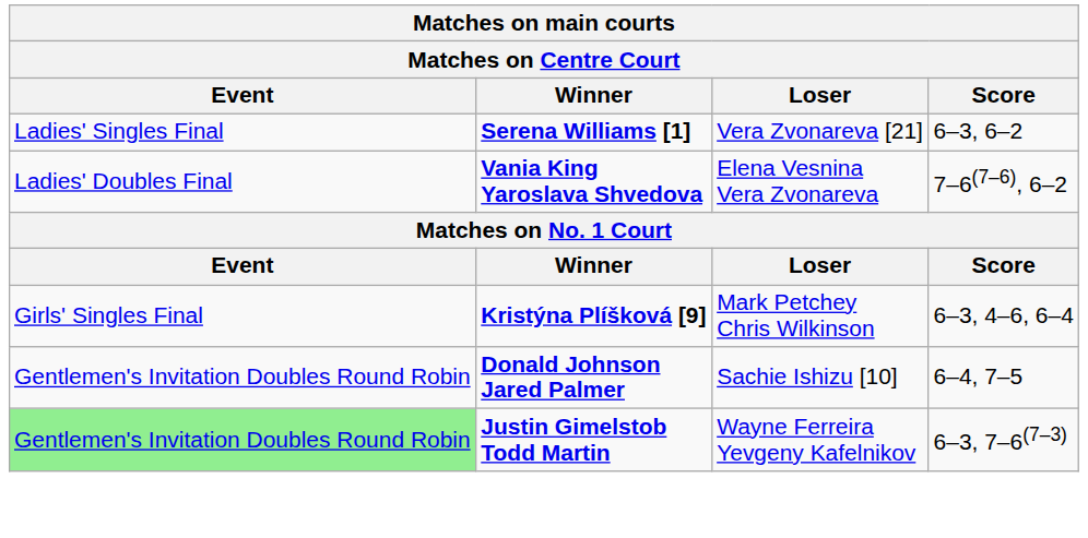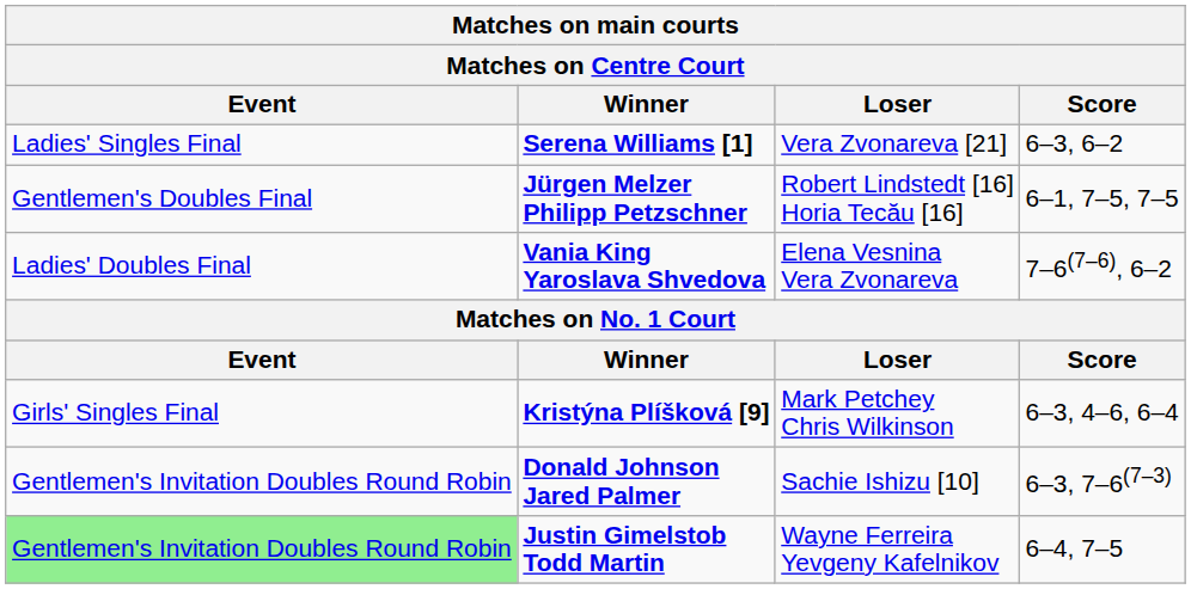+ row: Gentlemen's Doubles Final | Jürgen Melzer Philipp Petzschner | Robert Lindstedt [16] Horia Tecău [16] | 6–1, 7–5, 7–5
Donald Johnson Jared Palmer | Score: 6–4, 7–5 -> 6–3, 7–6(7–3)
Justin Gimelstob Todd Martin | Score: 6–3, 7–6(7–3) -> 6–4, 7–5
